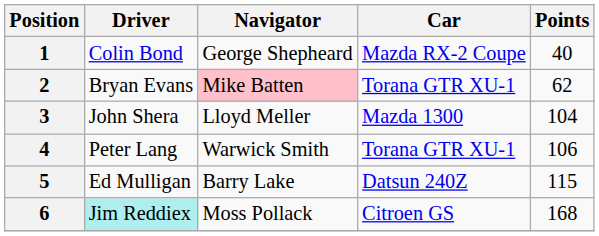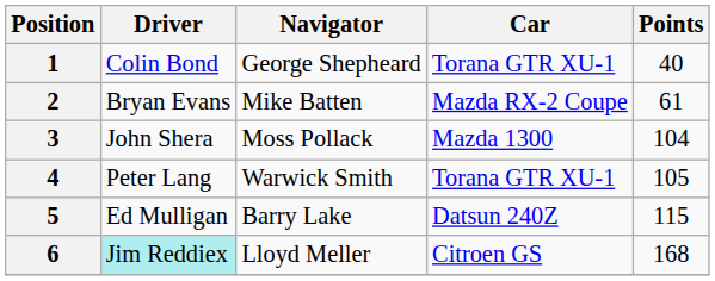1 | Car: Mazda RX-2 Coupe -> Torana GTR XU-1
2 | Navigator: pink background -> no background
2 | Car: Torana GTR XU-1 -> Mazda RX-2 Coupe
2 | Points: 62 -> 61
3 | Navigator: Lloyd Meller -> Moss Pollack
4 | Points: 106 -> 105
6 | Navigator: Moss Pollack -> Lloyd Meller
